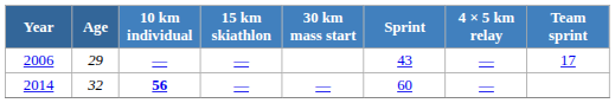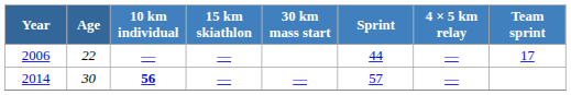2006 | Age: 29 -> 22
2006 | Sprint: 43 -> 44
2014 | Age: 32 -> 30
2014 | Sprint: 60 -> 57
